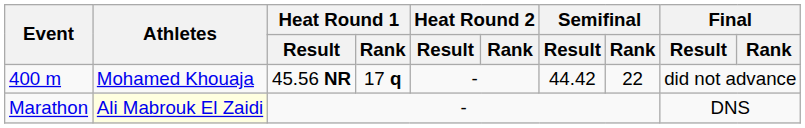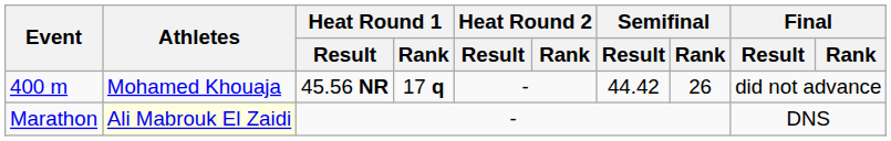400 m | Semifinal / Rank: 22 -> 26
